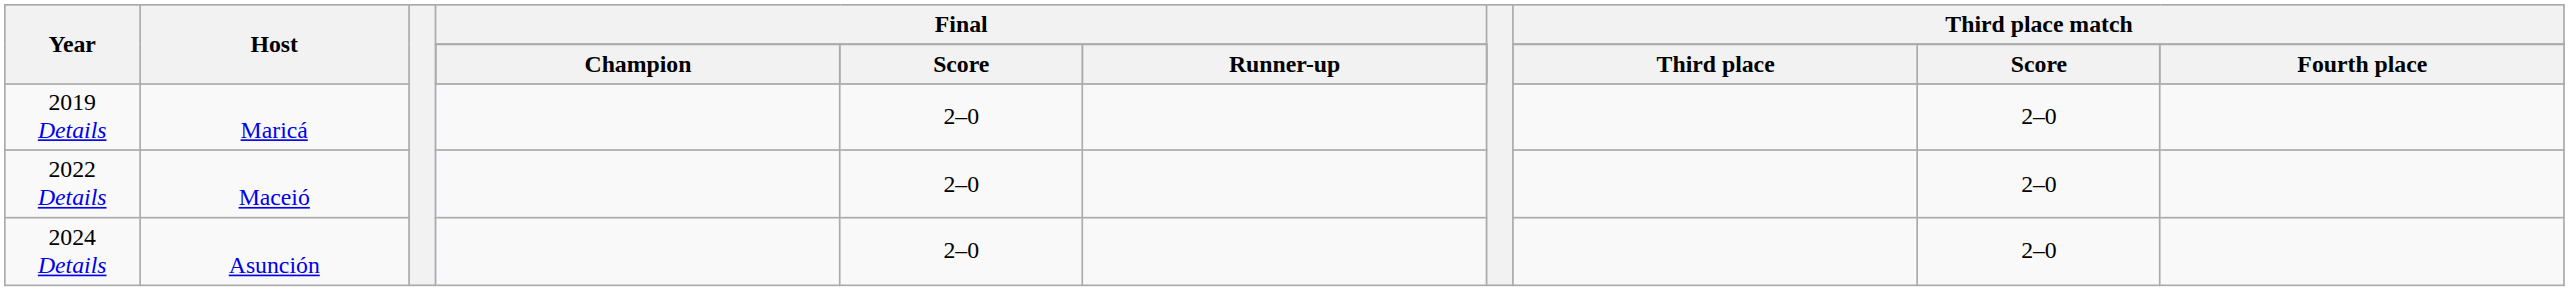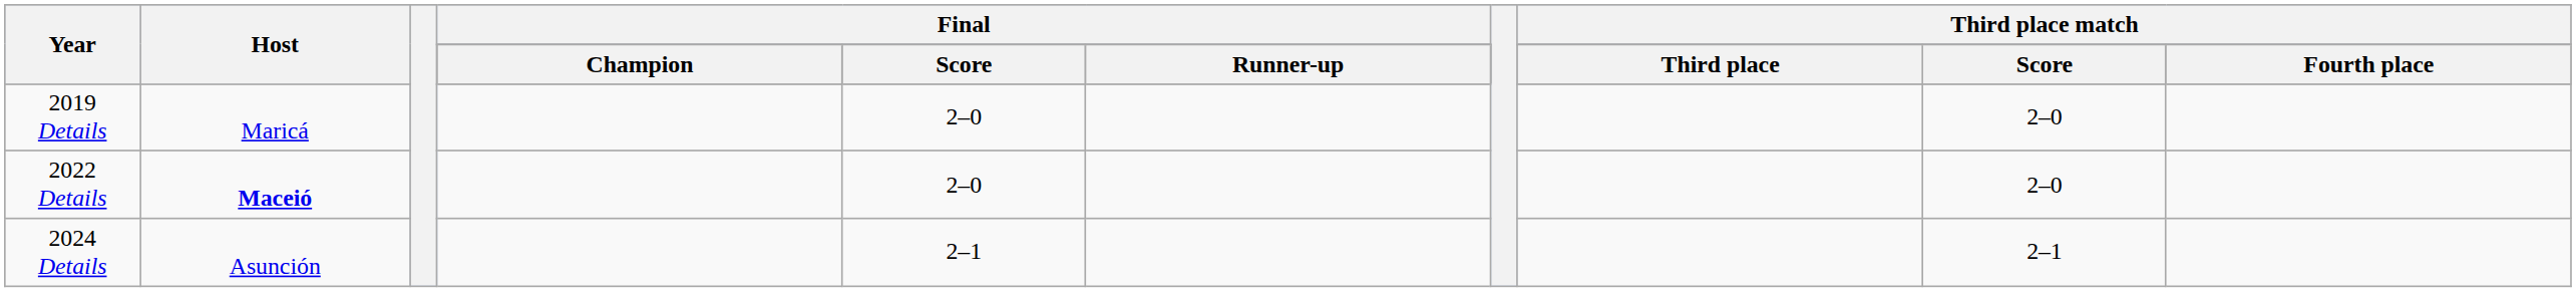2022 Details | Host: normal -> bold
2024 Details | Final / Score: 2–0 -> 2–1
2024 Details | Third place match / Score: 2–0 -> 2–1
